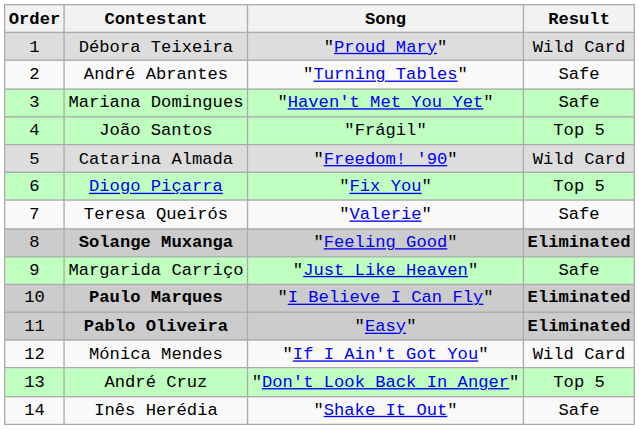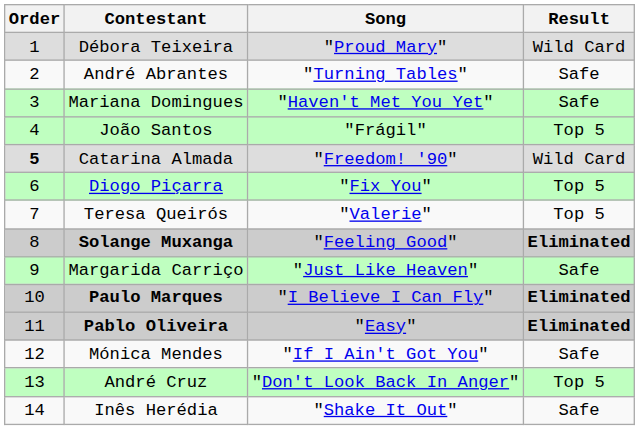Catarina Almada | Order: normal -> bold
Teresa Queirós | Result: Safe -> Top 5
Mónica Mendes | Result: Wild Card -> Safe
